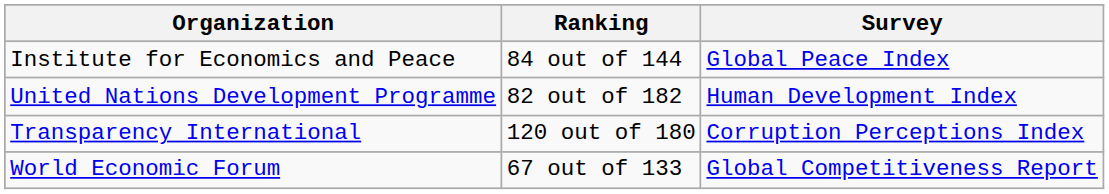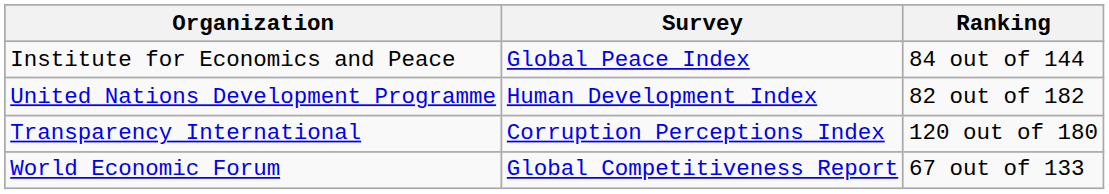columns swapped: Survey <-> Ranking
